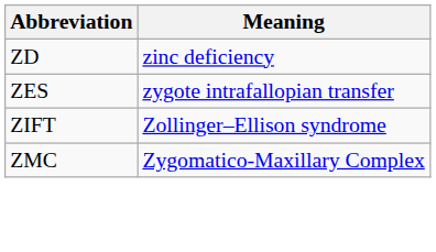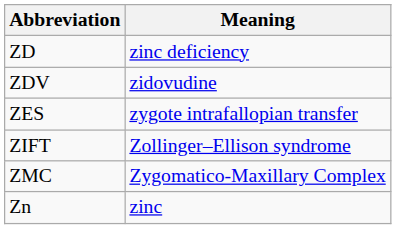+ row: ZDV | zidovudine
+ row: Zn | zinc
